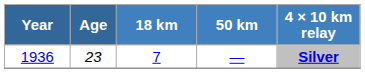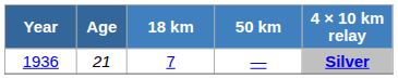1936 | Age: 23 -> 21
